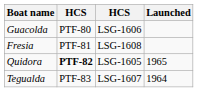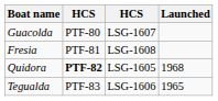Guacolda | column 3: LSG-1606 -> LSG-1607
Quidora | Launched: 1965 -> 1968
Tegualda | column 3: LSG-1607 -> LSG-1606
Tegualda | Launched: 1964 -> 1965
